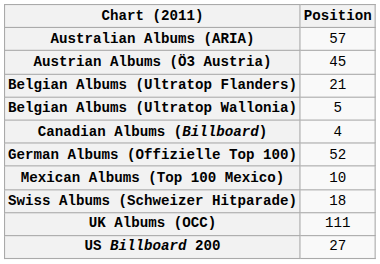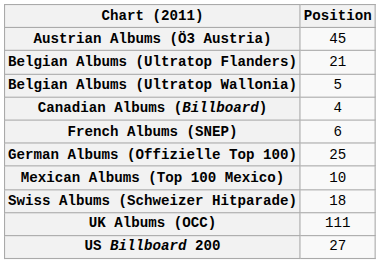- row: Australian Albums (ARIA) | 57
+ row: French Albums (SNEP) | 6
German Albums (Offizielle Top 100) | Position: 52 -> 25
